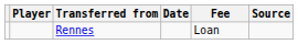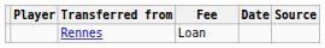columns swapped: Fee <-> Date
